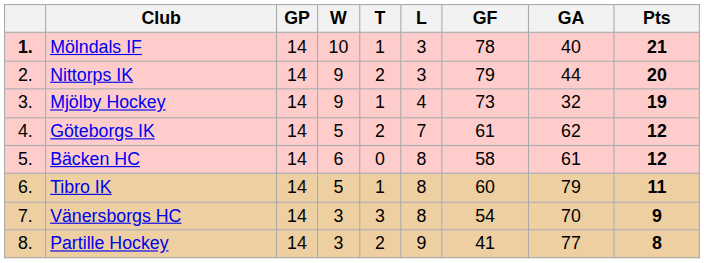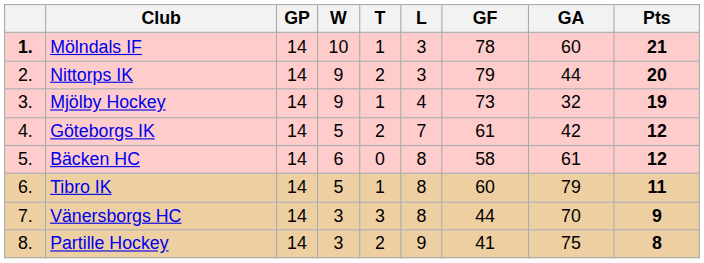Mölndals IF | GA: 40 -> 60
Göteborgs IK | GA: 62 -> 42
Vänersborgs HC | GF: 54 -> 44
Partille Hockey | GA: 77 -> 75
